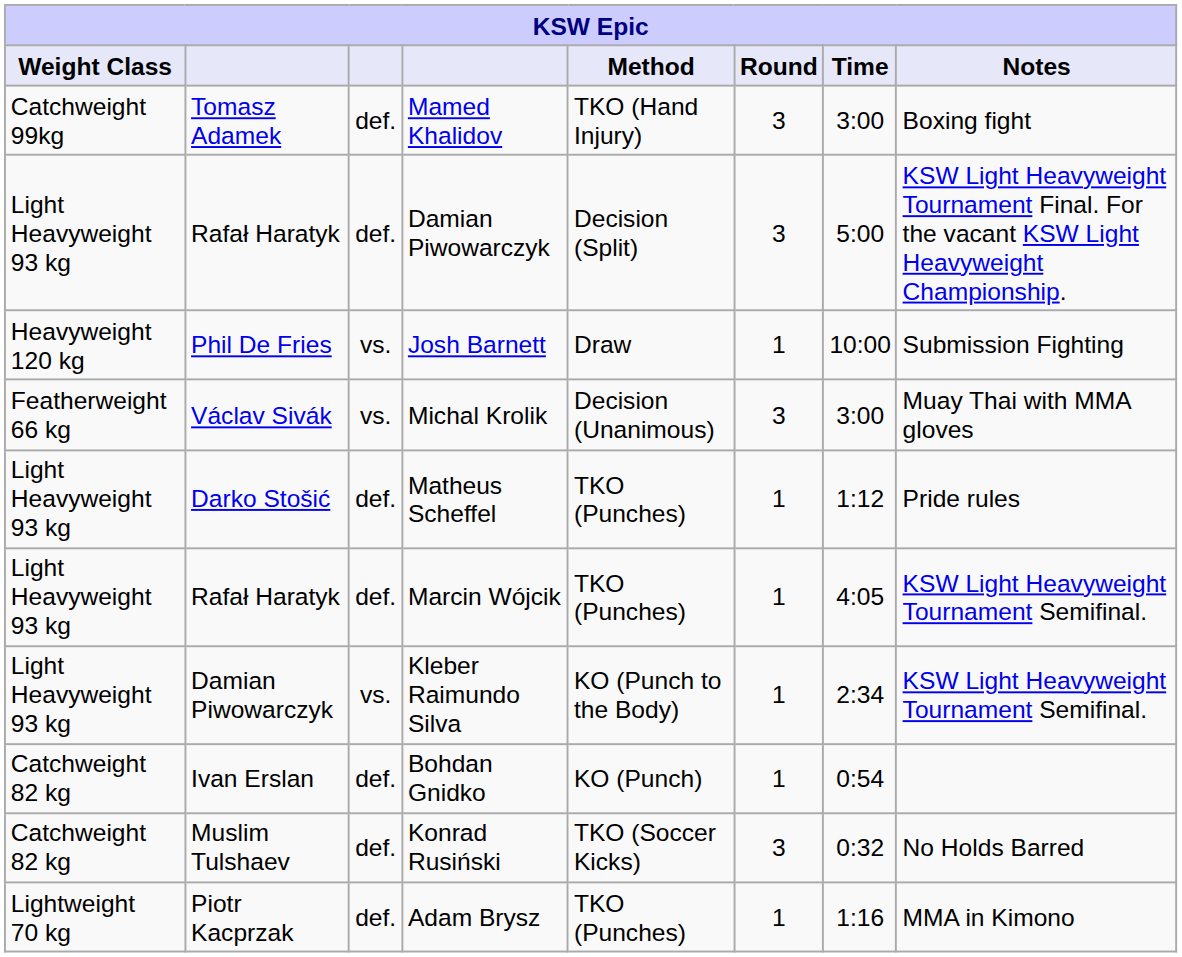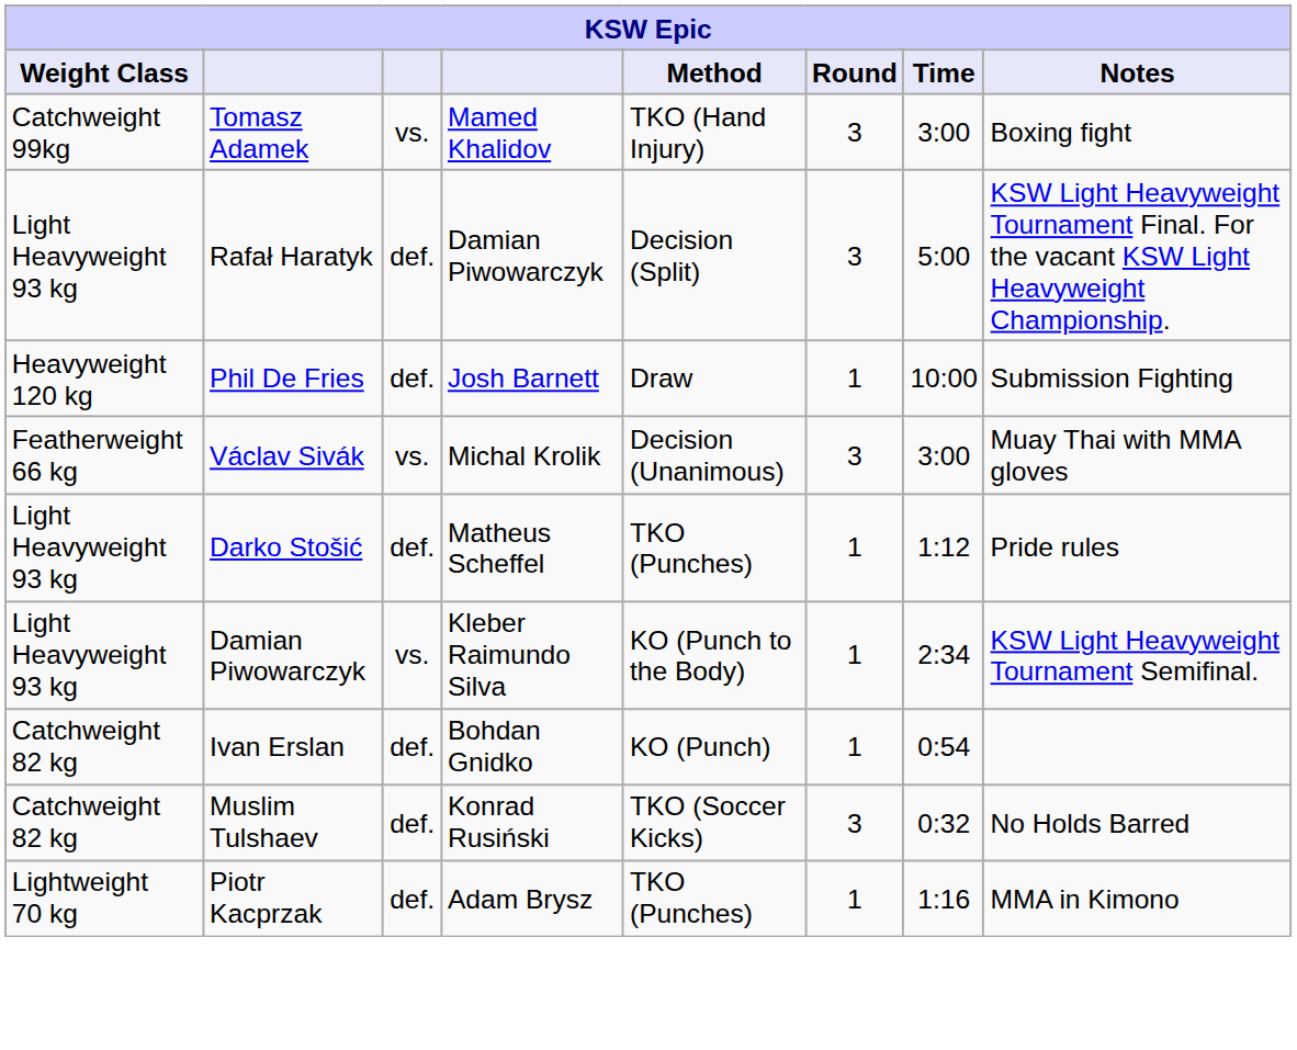Mamed Khalidov | column 3: def. -> vs.
Josh Barnett | column 3: vs. -> def.
- row: Light Heavyweight 93 kg | Rafał Haratyk | def. | Marcin Wójcik | TKO (Punches) | 1 | 4:05 | KSW Light Heavyweight Tournament Semifinal.
